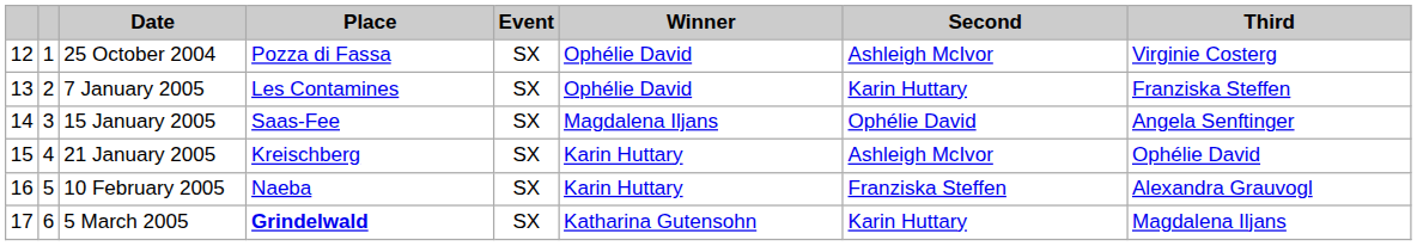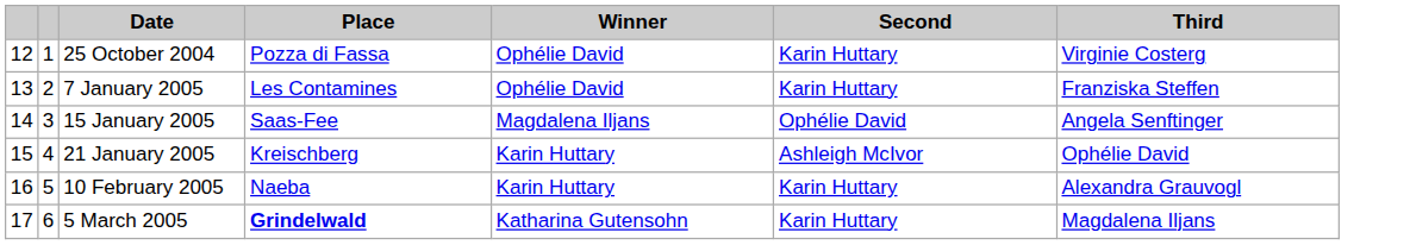- column: Event | SX | SX | SX | SX | SX | SX
25 October 2004 | Second: Ashleigh McIvor -> Karin Huttary
10 February 2005 | Second: Franziska Steffen -> Karin Huttary
